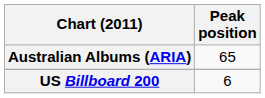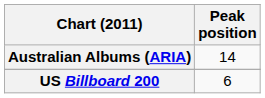Australian Albums (ARIA) | Peak position: 65 -> 14
